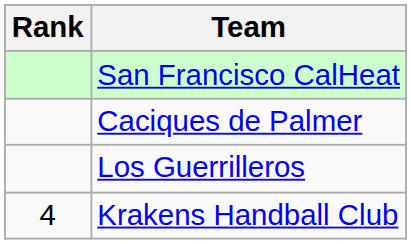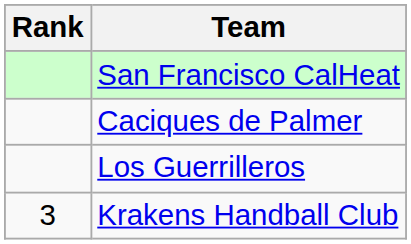Krakens Handball Club | Rank: 4 -> 3
